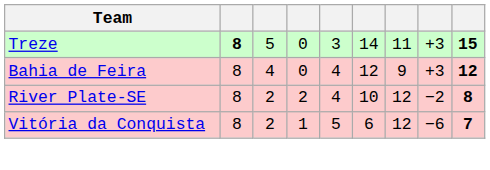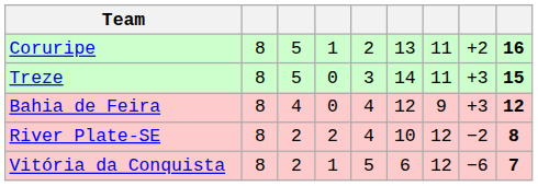+ row: Coruripe | 8 | 5 | 1 | 2 | 13 | 11 | +2 | 16
Treze | column 2: bold -> normal
